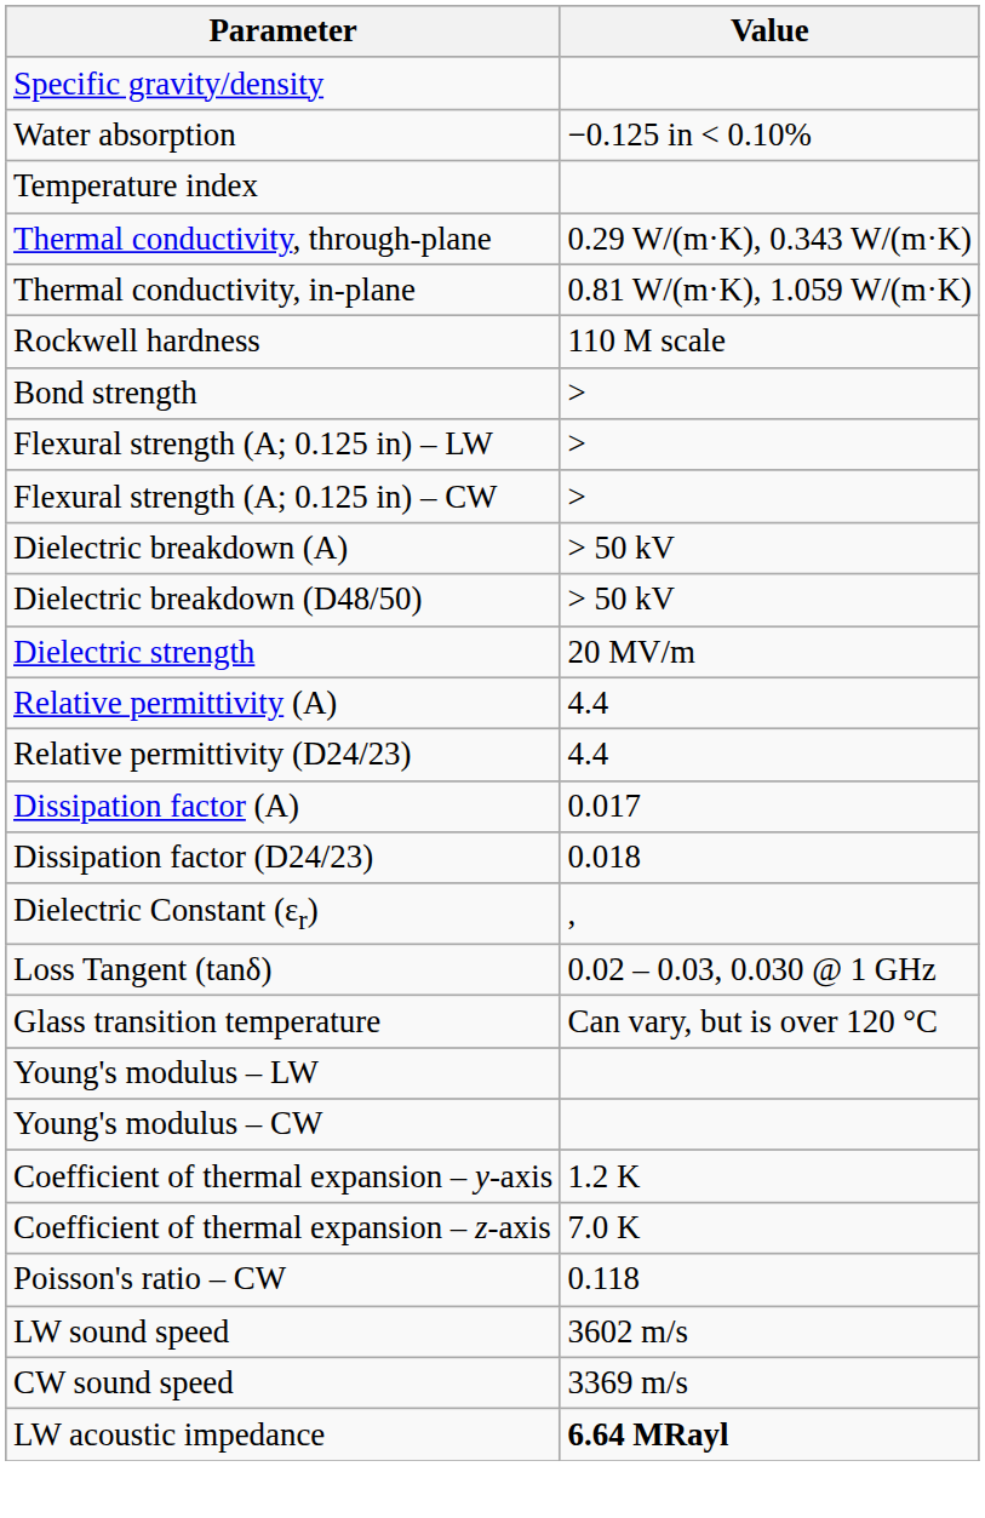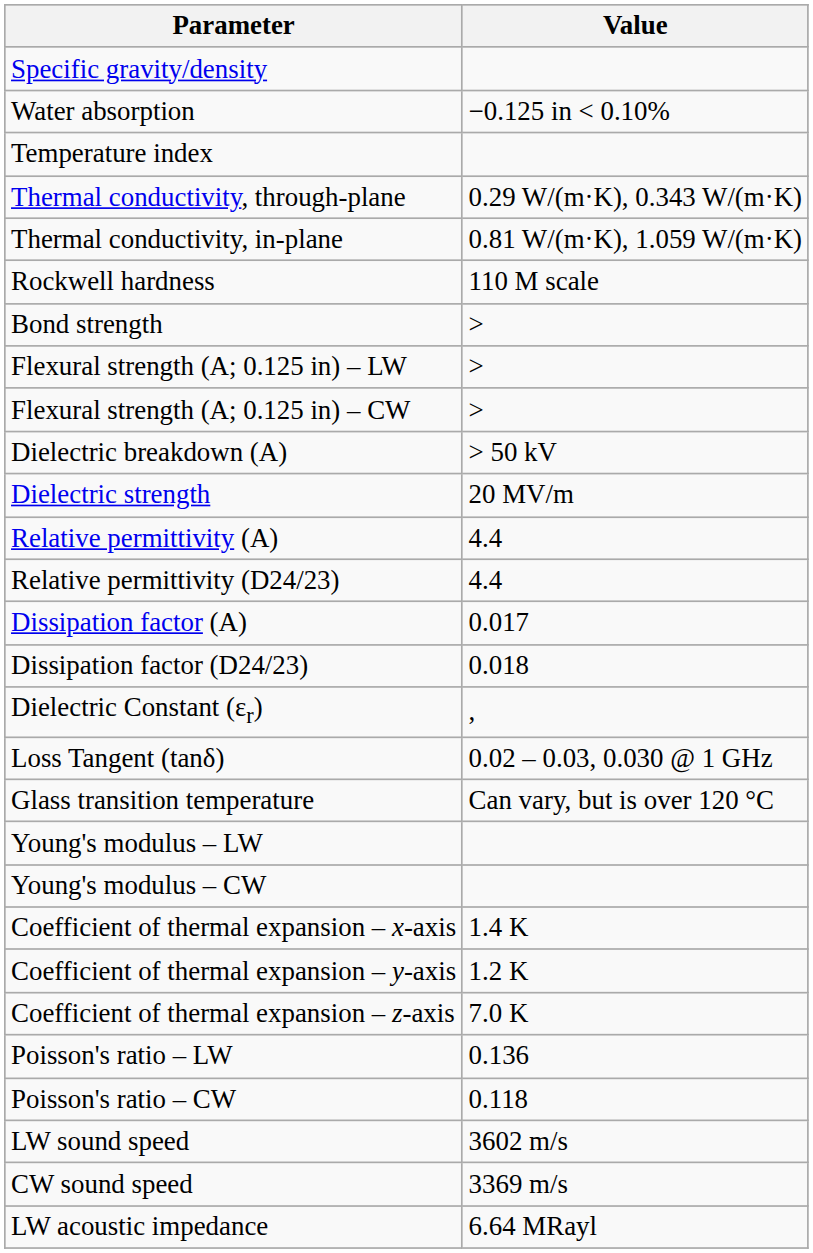- row: Dielectric breakdown (D48/50) | > 50 kV
+ row: Coefficient of thermal expansion – x-axis | 1.4 K
+ row: Poisson's ratio – LW | 0.136
LW acoustic impedance | Value: bold -> normal
